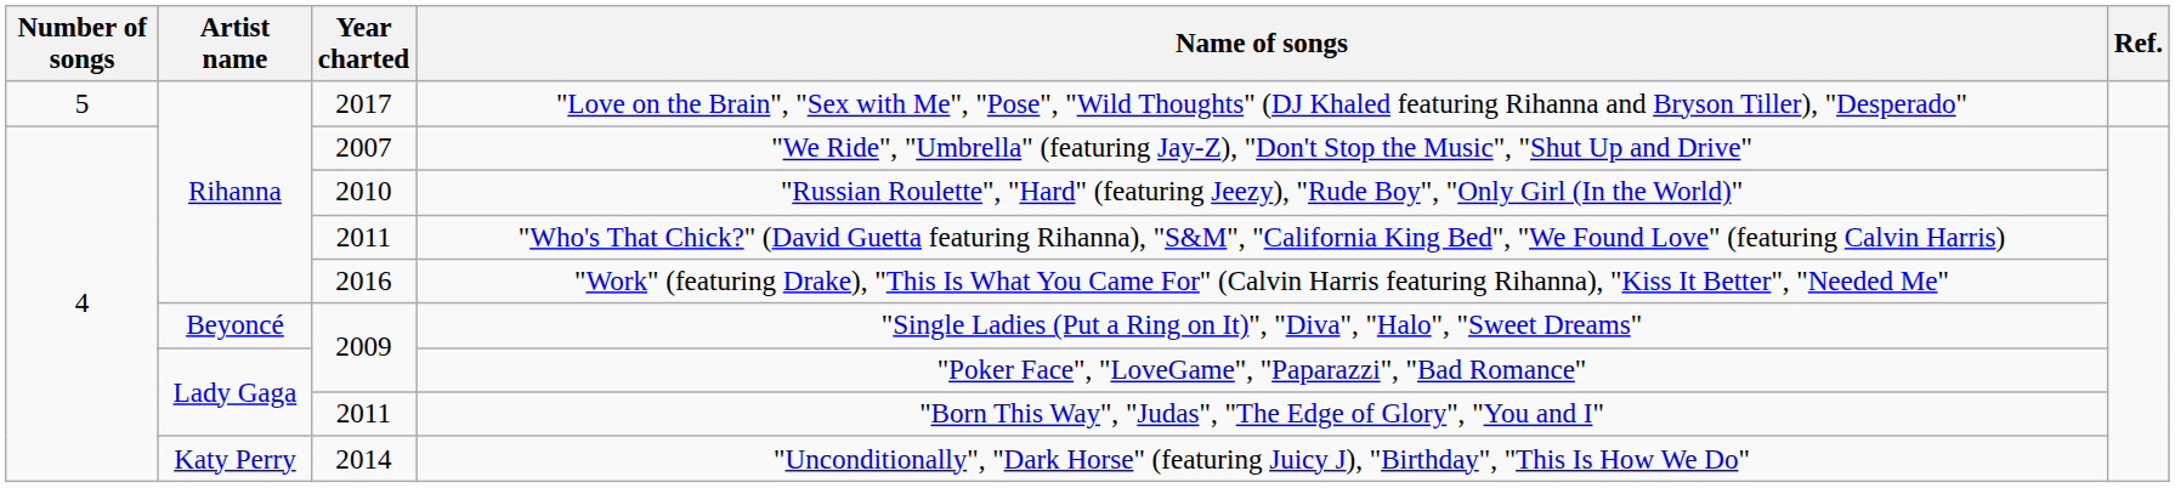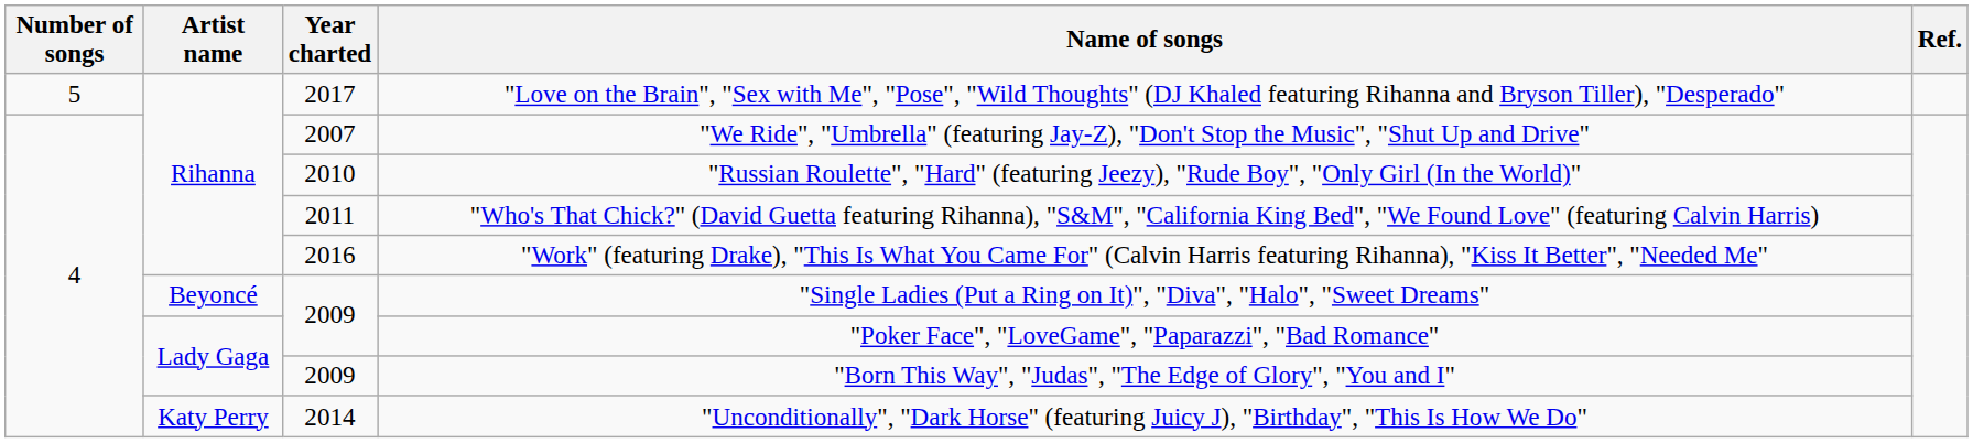"Born This Way", "Judas", "The Edge of Glory", "You and I" | Year charted: 2011 -> 2009
